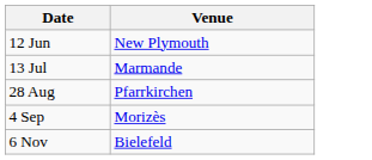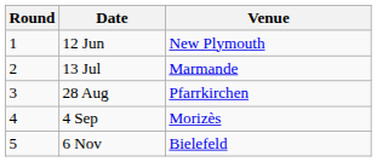+ column: Round | 1 | 2 | 3 | 4 | 5
